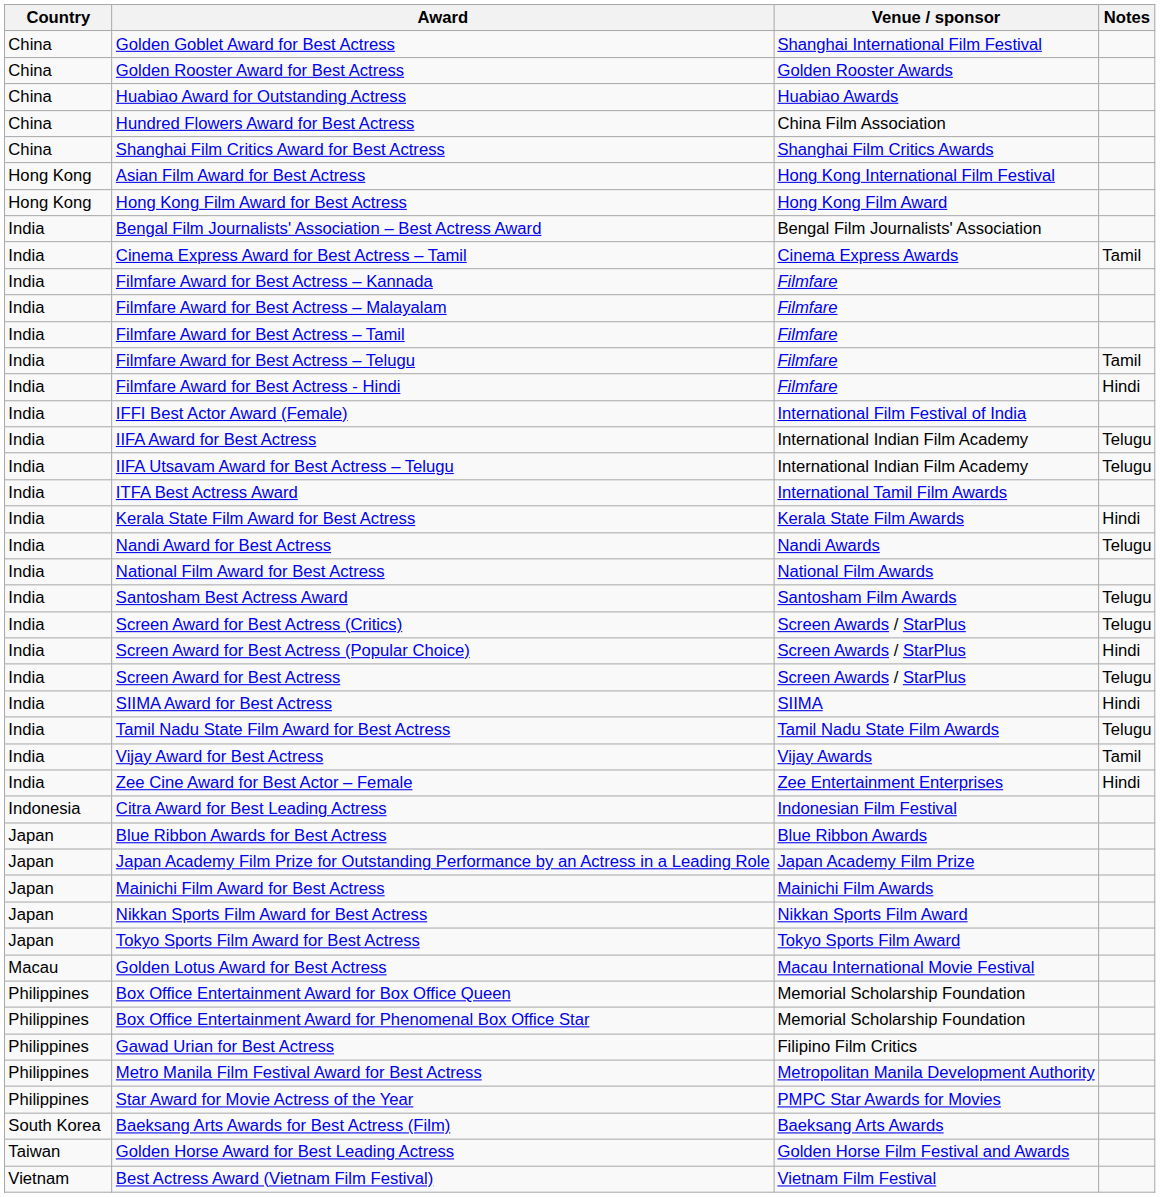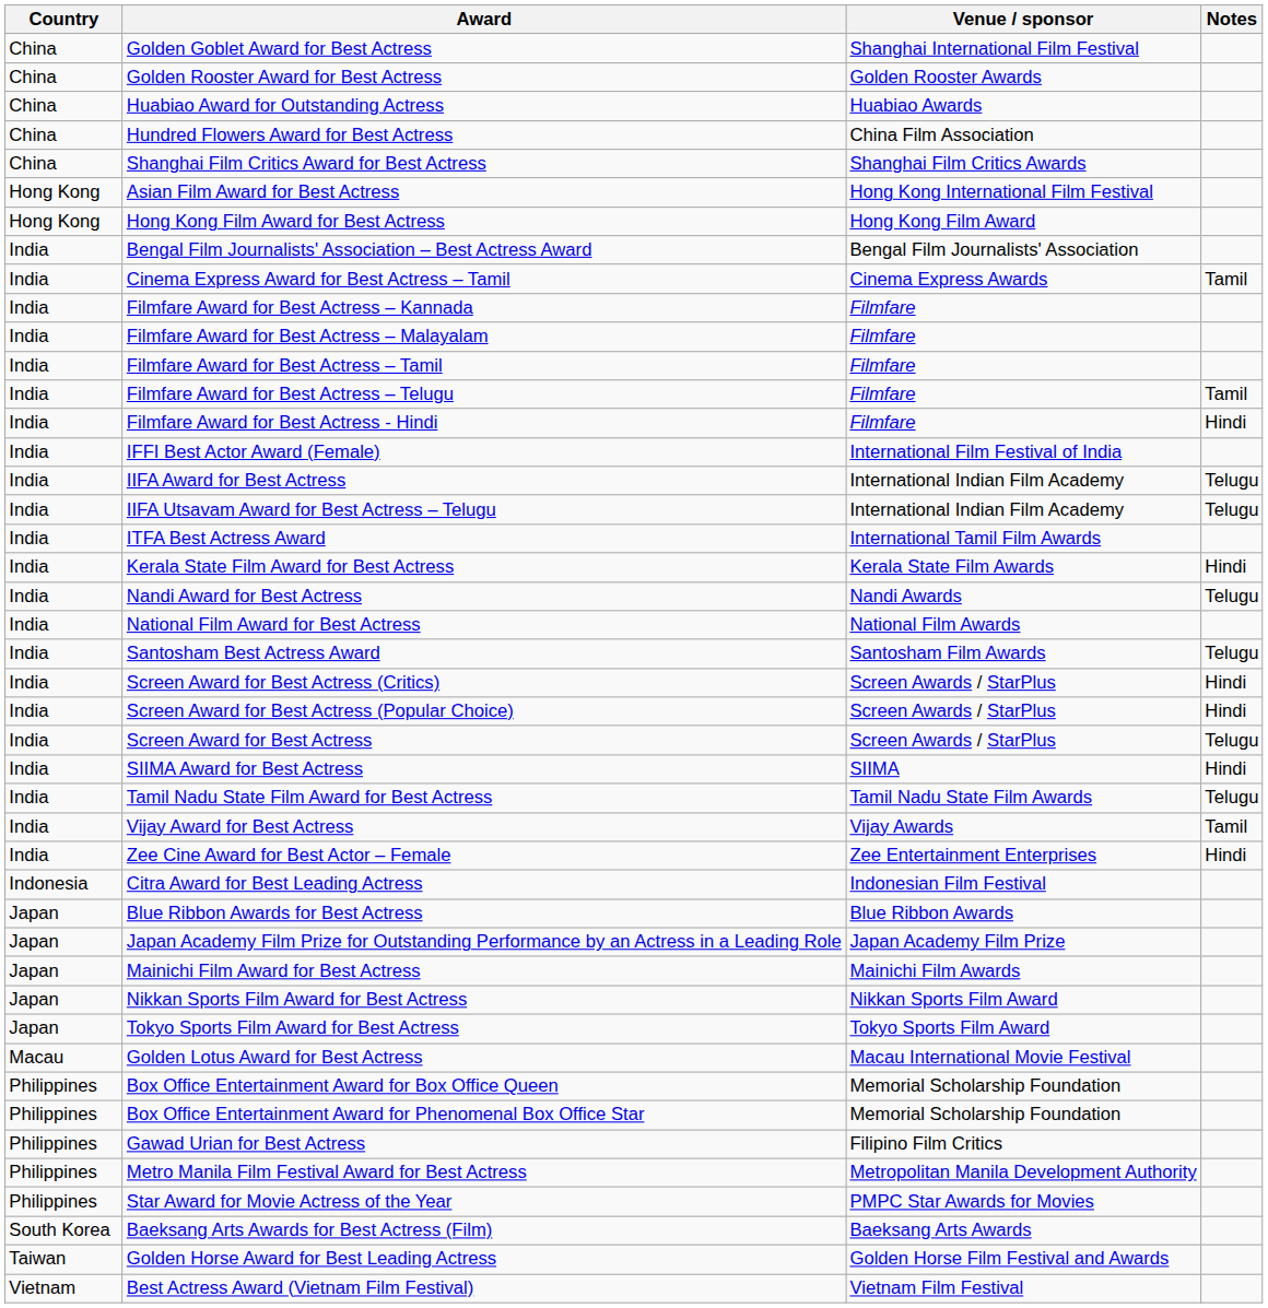Screen Award for Best Actress (Critics) | Notes: Telugu -> Hindi
